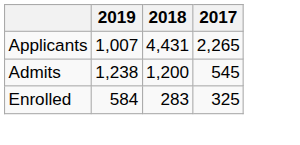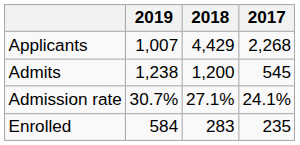Applicants | 2018: 4,431 -> 4,429
Applicants | 2017: 2,265 -> 2,268
+ row: Admission rate | 30.7% | 27.1% | 24.1%
Enrolled | 2017: 325 -> 235
